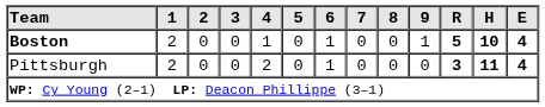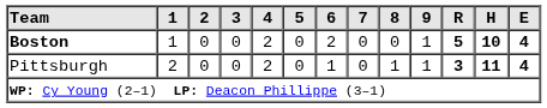Boston | 1: 2 -> 1
Boston | 4: 1 -> 2
Boston | 6: 1 -> 2
Pittsburgh | 8: 0 -> 1
Pittsburgh | 9: 0 -> 1
